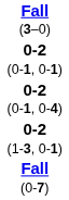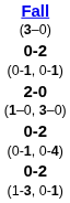+ row: 2-0 (1–0, 3–0)
- row: Fall (0-7)
